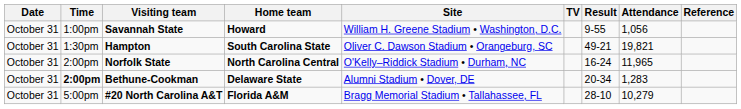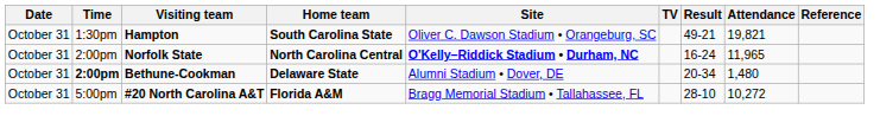- row: October 31 | 1:00pm | Savannah State | Howard | William H. Greene Stadium • Washington, D.C. | 9-55 | 1,056
Norfolk State | Site: normal -> bold
Bethune-Cookman | Attendance: 1,283 -> 1,480
#20 North Carolina A&T | Attendance: 10,279 -> 10,272
